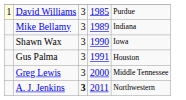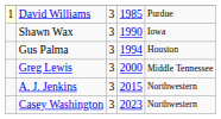- row: Mike Bellamy | 3 | 1989 | Indiana
Gus Palma | column 4: 1991 -> 1994
A. J. Jenkins | column 3: bold -> normal
A. J. Jenkins | column 4: 2011 -> 2015
+ row: Casey Washington | 3 | 2023 | Northwestern
